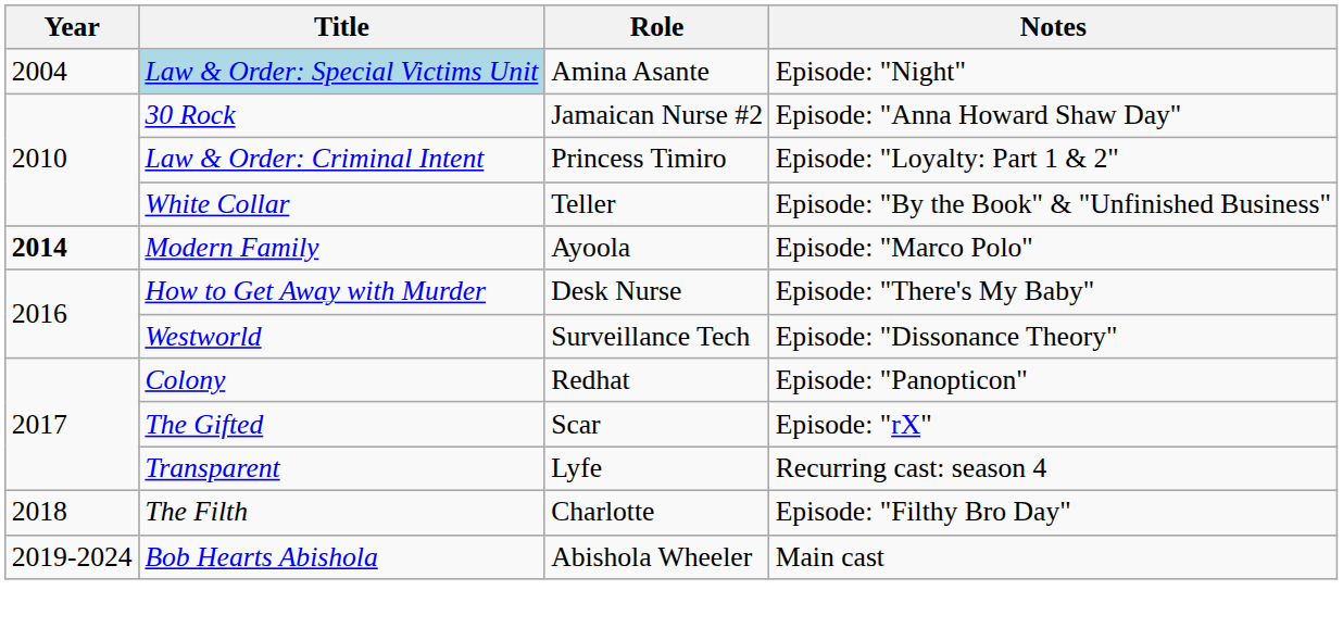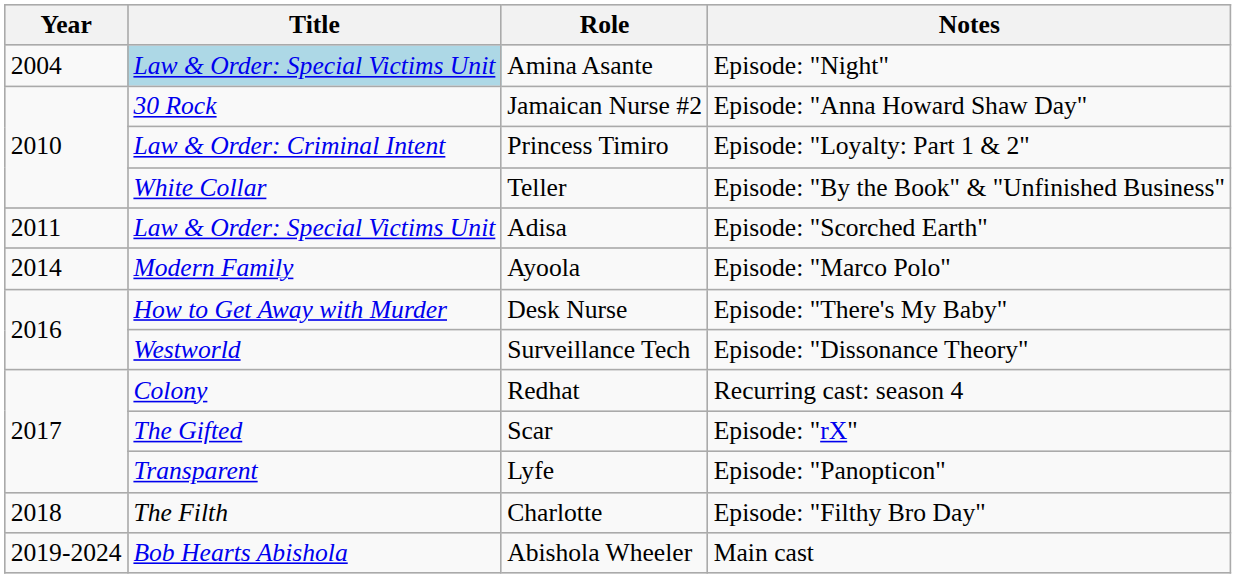+ row: 2011 | Law & Order: Special Victims Unit | Adisa | Episode: "Scorched Earth"
Ayoola | Year: bold -> normal
Redhat | Notes: Episode: "Panopticon" -> Recurring cast: season 4
Lyfe | Notes: Recurring cast: season 4 -> Episode: "Panopticon"
